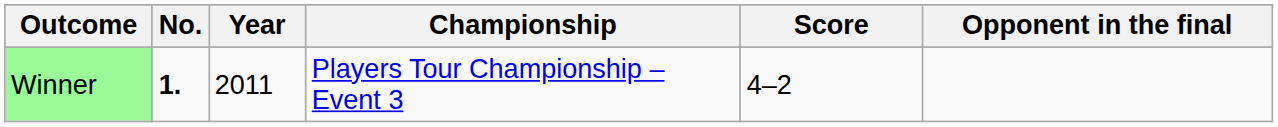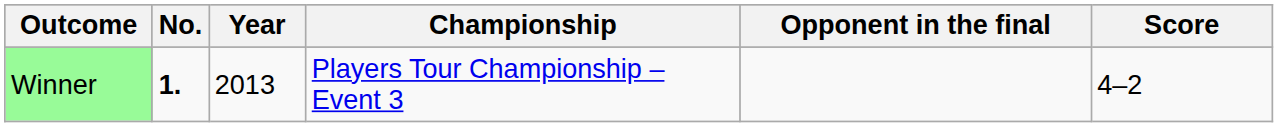columns swapped: Opponent in the final <-> Score
Winner | Year: 2011 -> 2013
